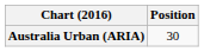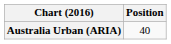Australia Urban (ARIA) | Position: 30 -> 40
